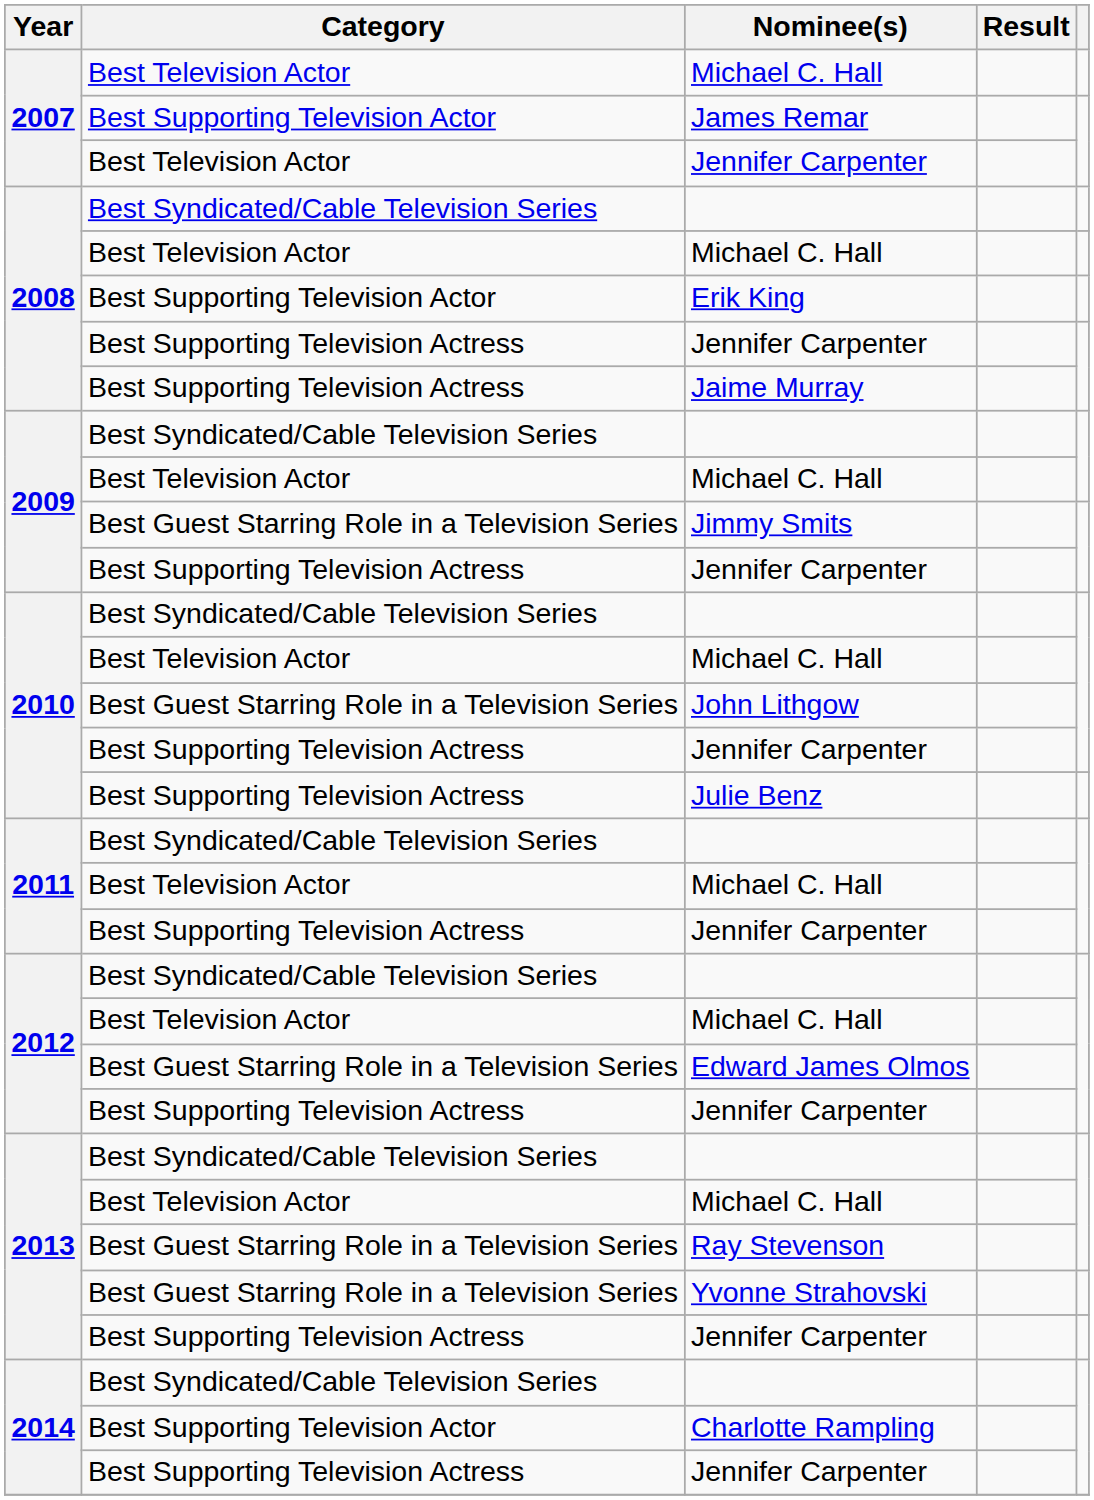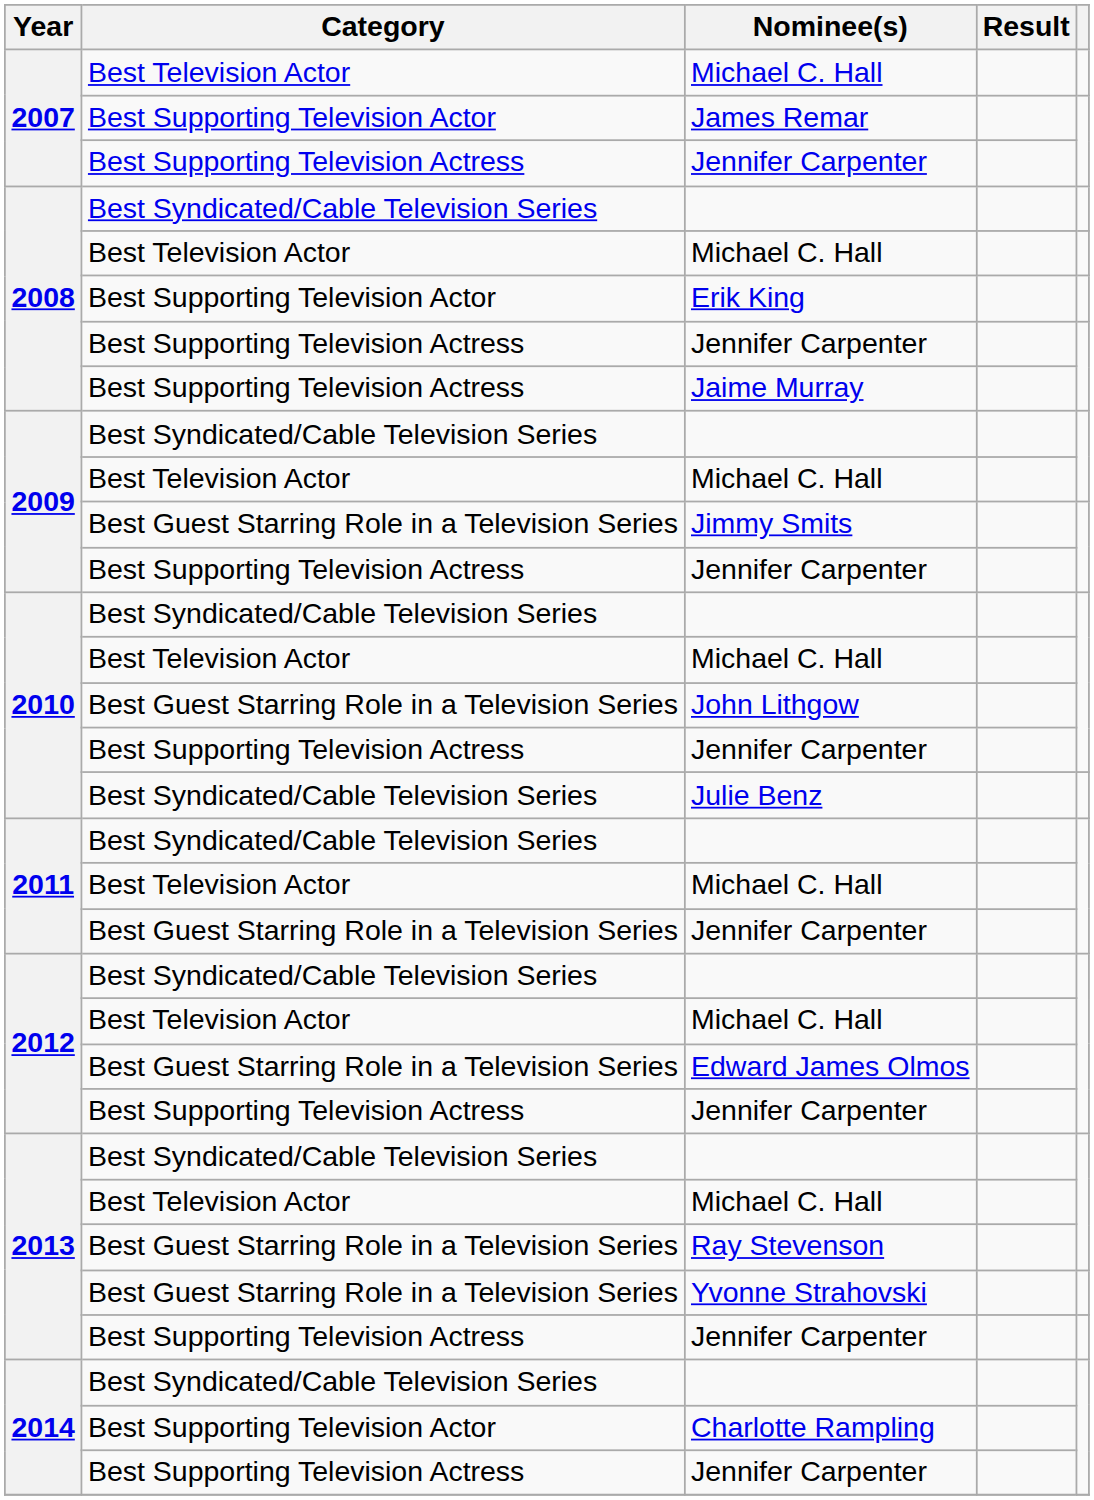2007 / Jennifer Carpenter | Category: Best Television Actor -> Best Supporting Television Actress
Julie Benz | Category: Best Supporting Television Actress -> Best Syndicated/Cable Television Series
2011 / Jennifer Carpenter | Category: Best Supporting Television Actress -> Best Guest Starring Role in a Television Series
